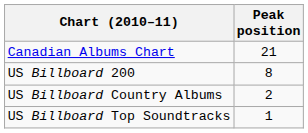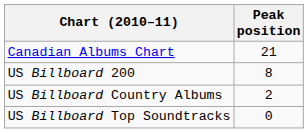US Billboard Top Soundtracks | Peak position: 1 -> 0
